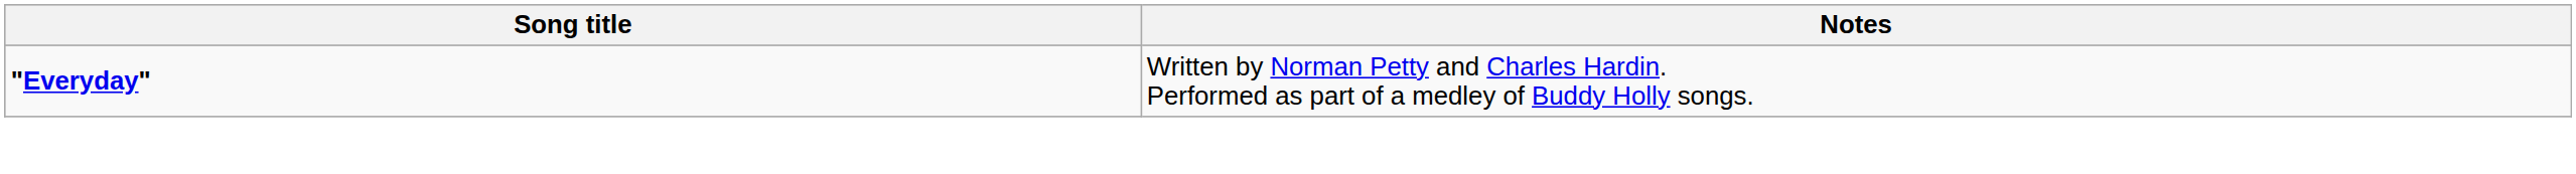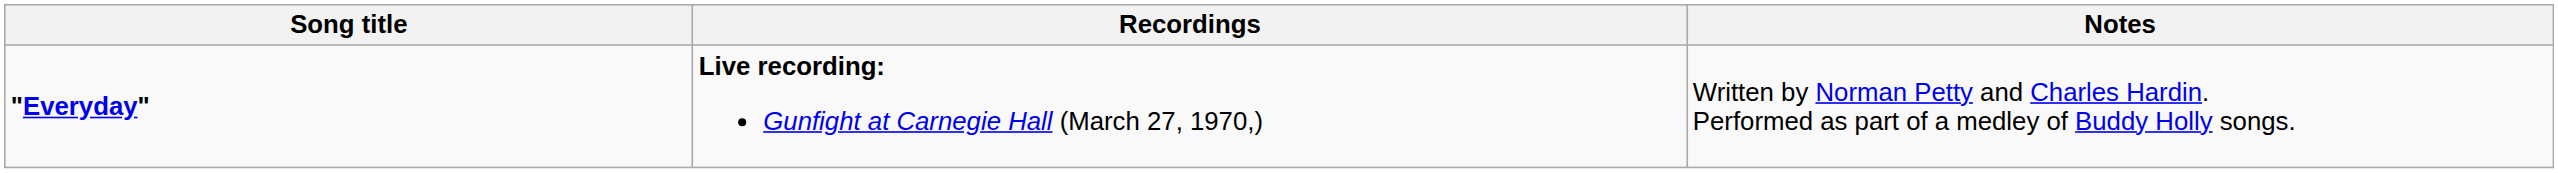+ column: Recordings | Live recording: Gunfight at Carnegie Hall (March 27, 1970,)
